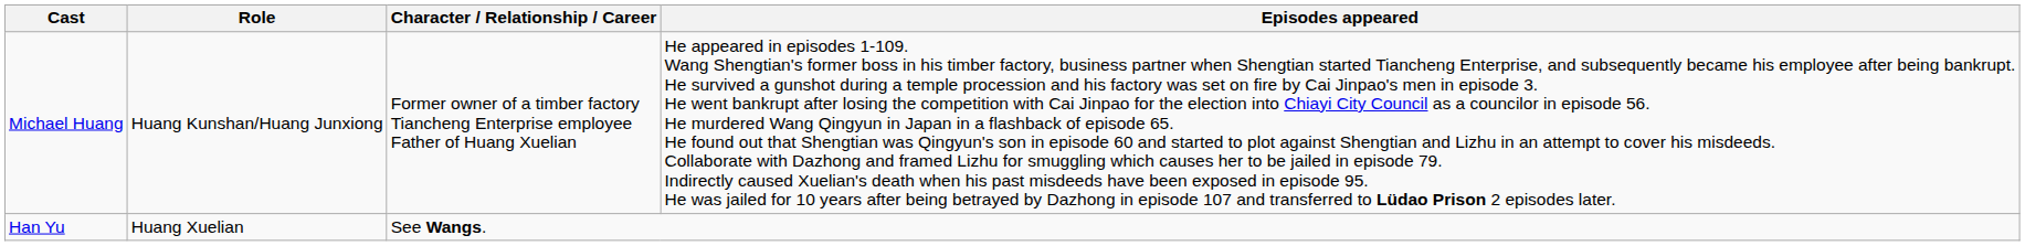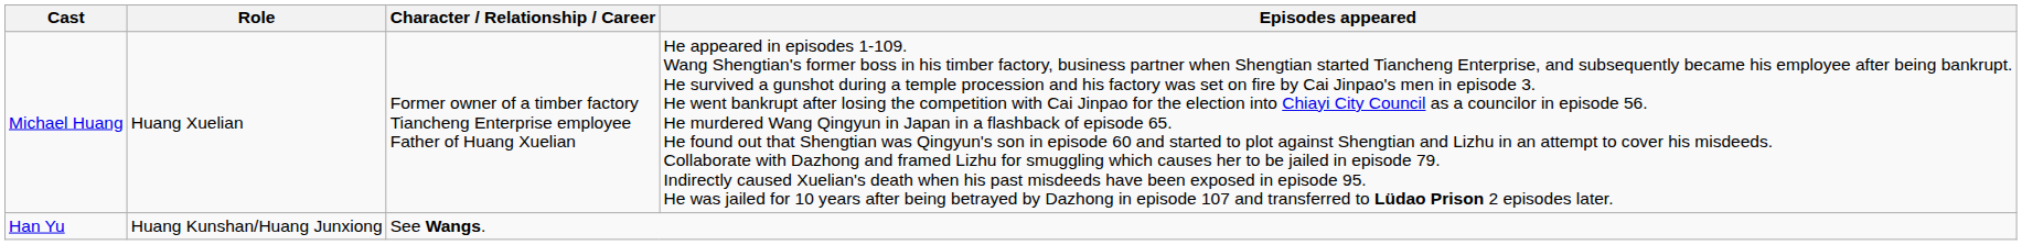Michael Huang | Role: Huang Kunshan/Huang Junxiong -> Huang Xuelian
Han Yu | Role: Huang Xuelian -> Huang Kunshan/Huang Junxiong
